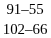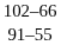rows swapped: 91–55 <-> 102–66
